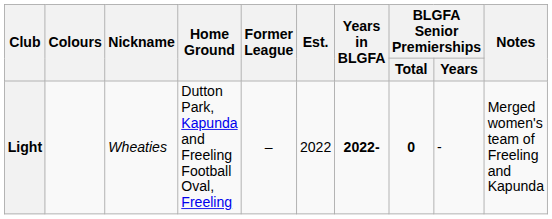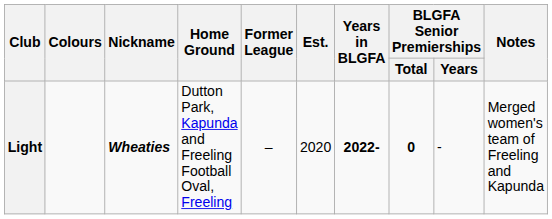Light | Nickname: normal -> bold
Light | Est.: 2022 -> 2020
